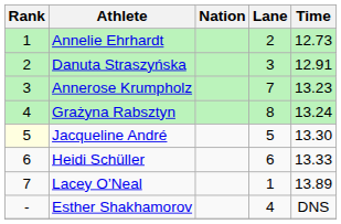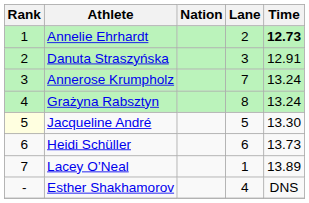Annelie Ehrhardt | Time: normal -> bold
Annerose Krumpholz | Time: 13.23 -> 13.24
Heidi Schüller | Time: 13.33 -> 13.73
